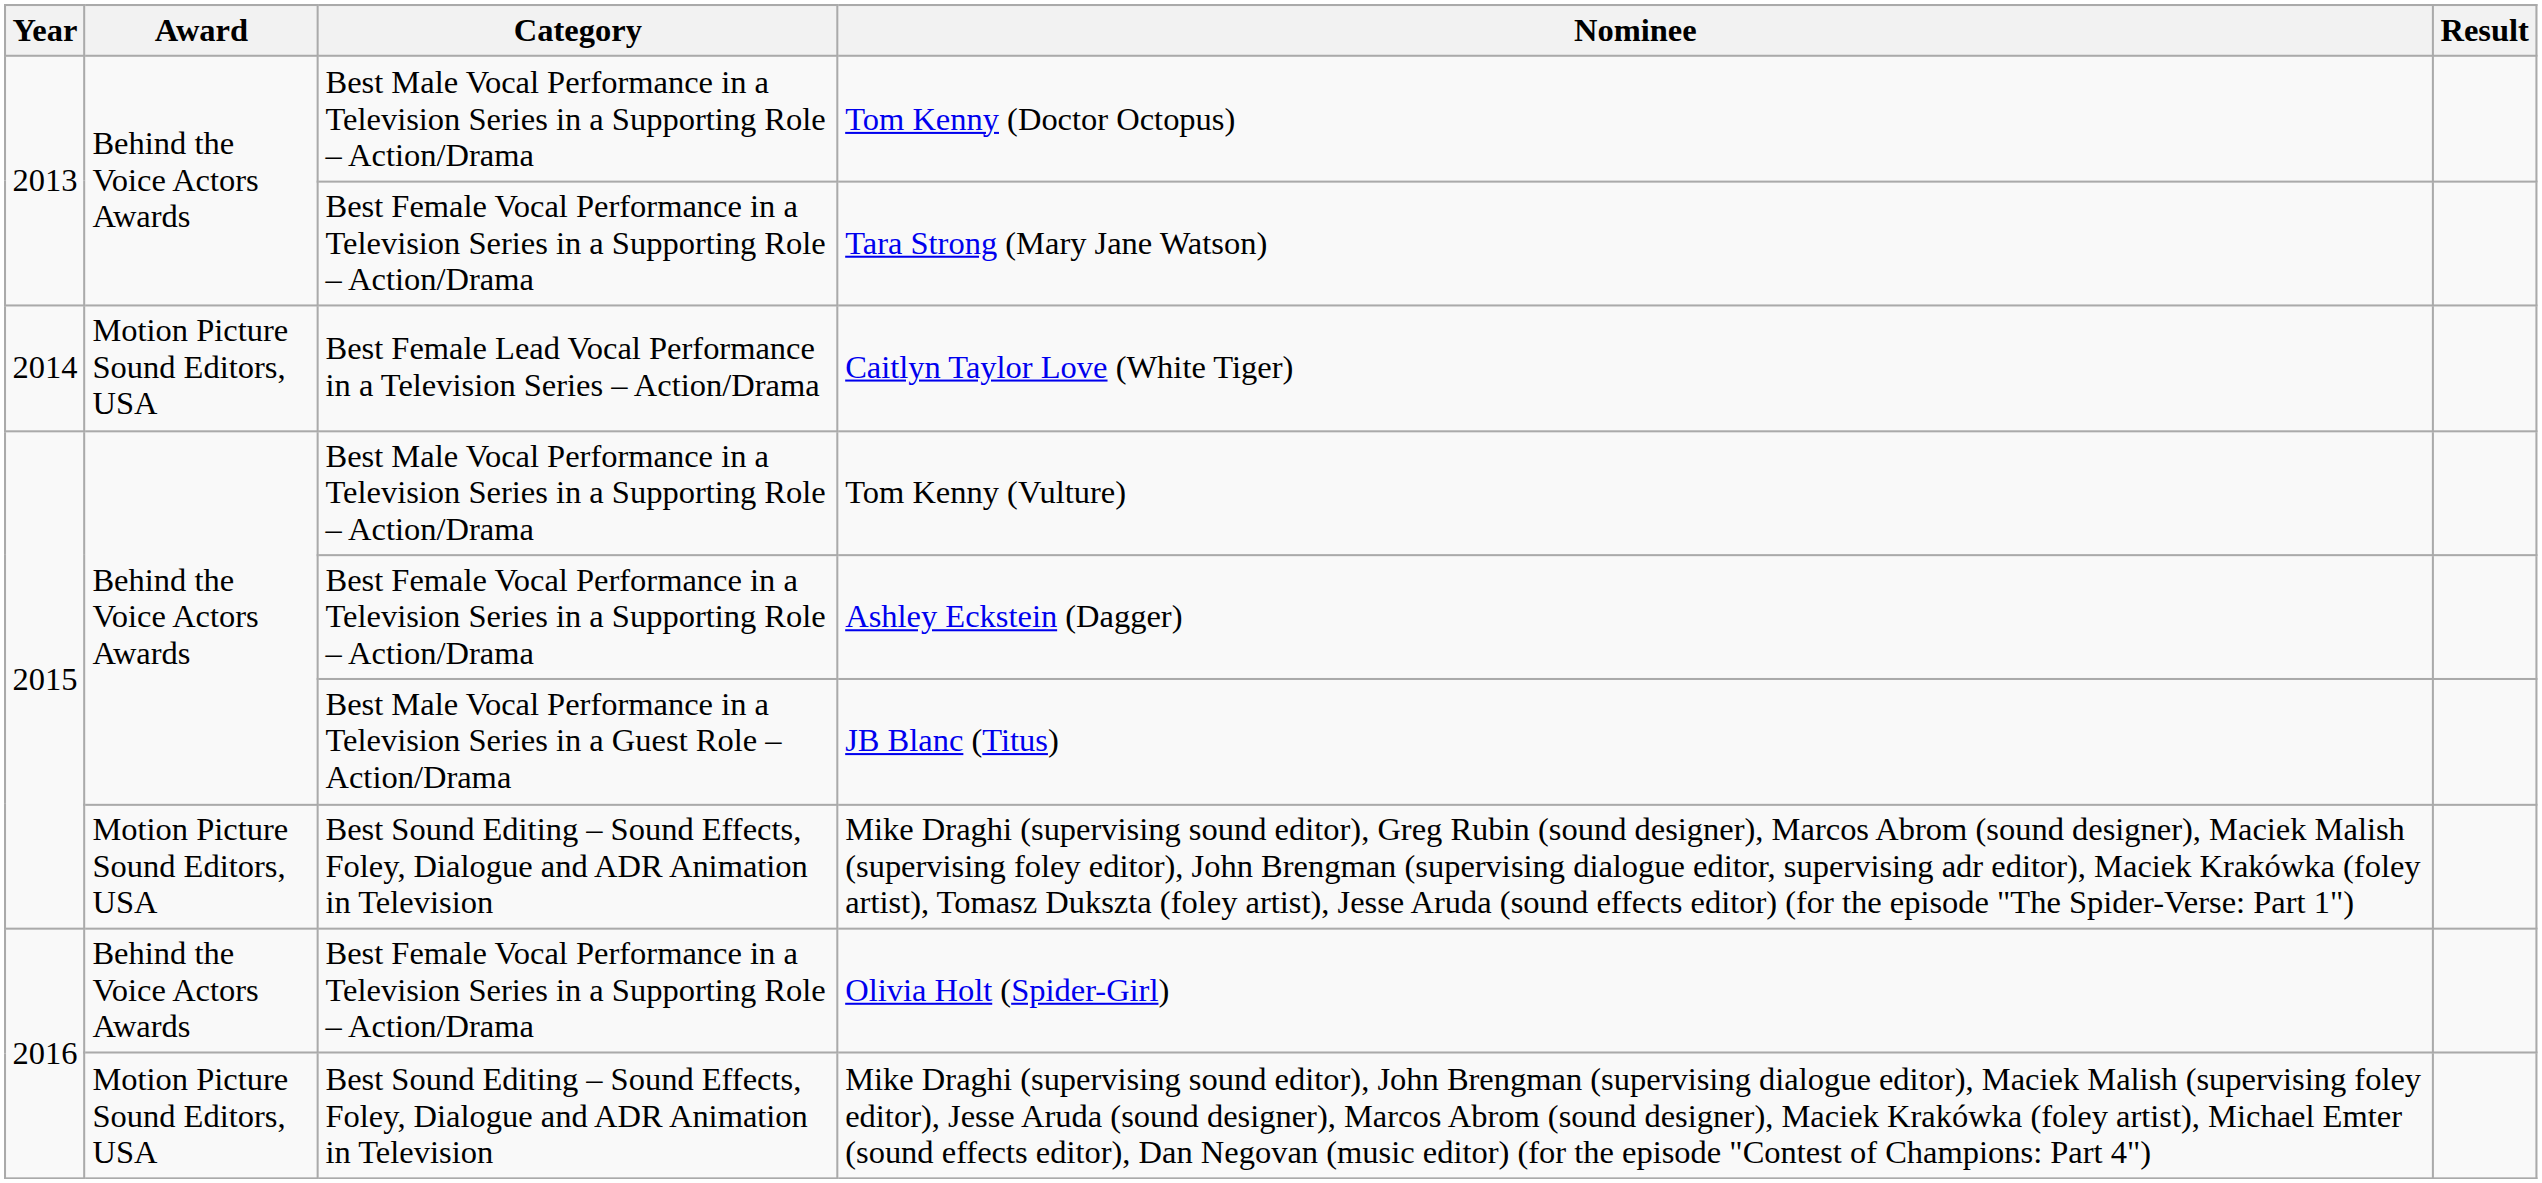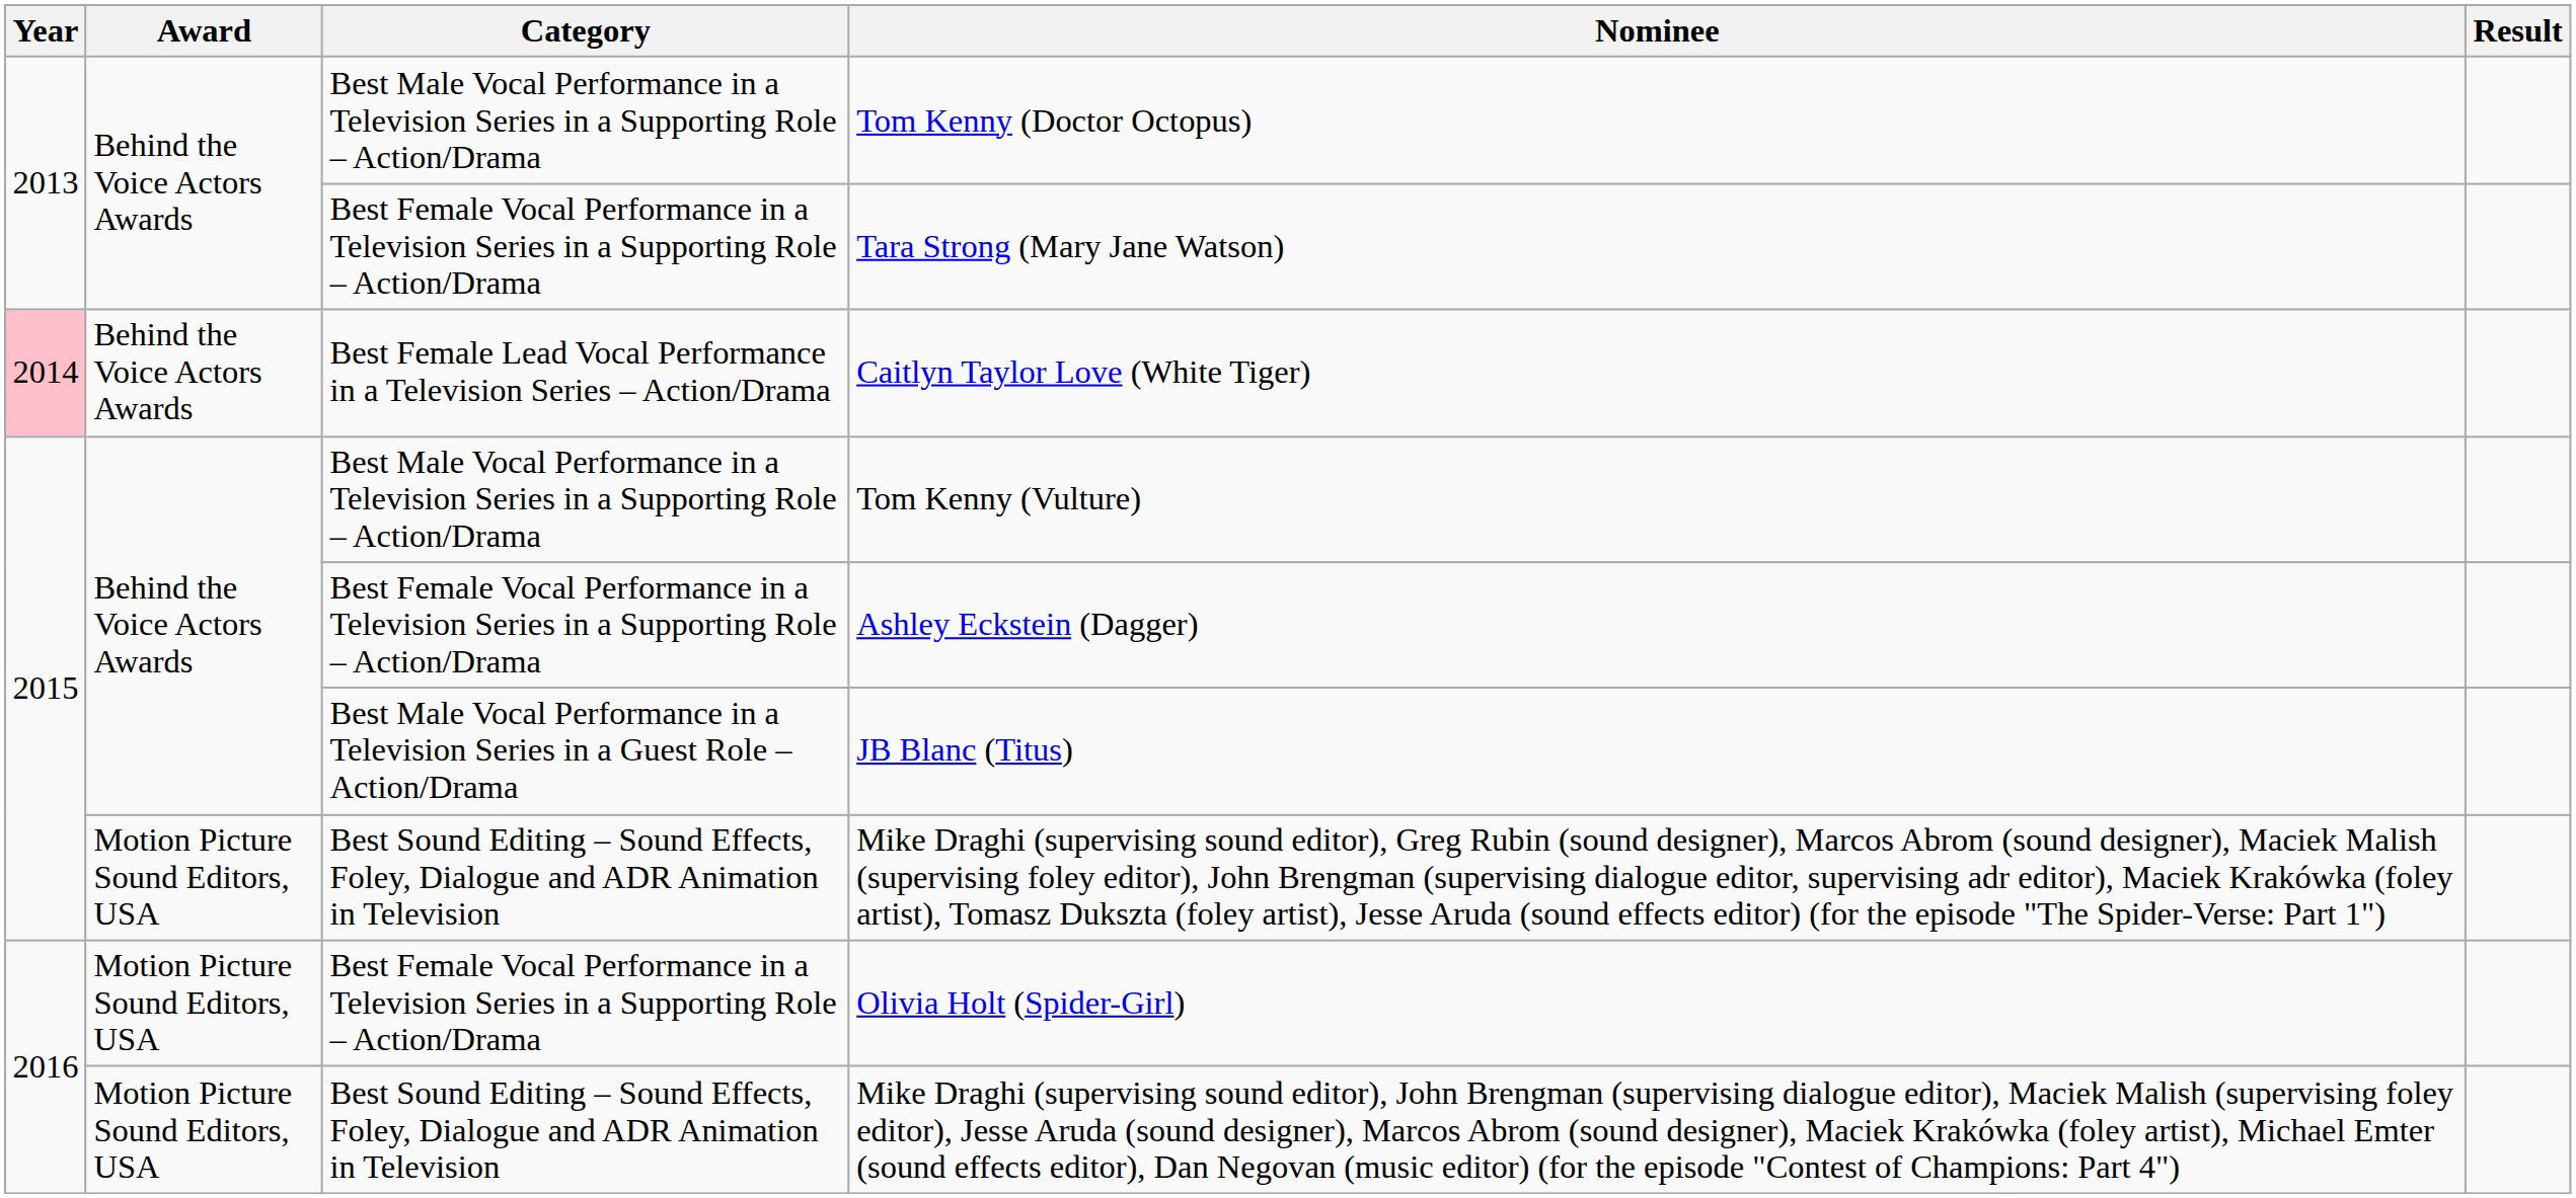Caitlyn Taylor Love (White Tiger) | Year: no background -> pink background
Caitlyn Taylor Love (White Tiger) | Award: Motion Picture Sound Editors, USA -> Behind the Voice Actors Awards
Olivia Holt (Spider-Girl) | Award: Behind the Voice Actors Awards -> Motion Picture Sound Editors, USA
